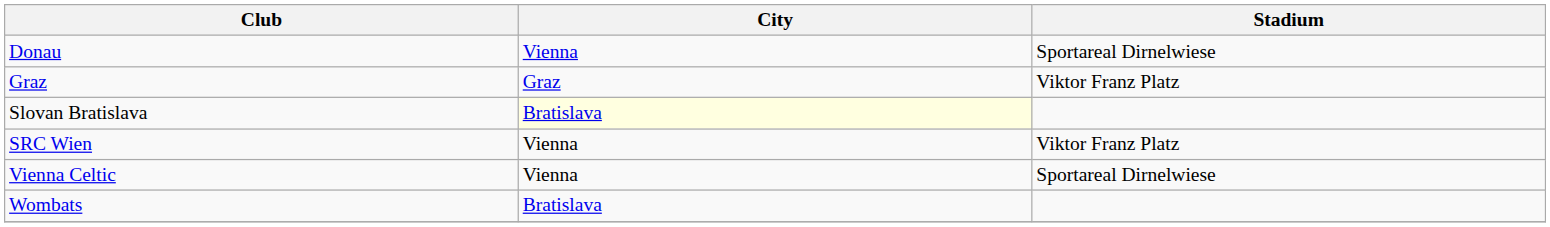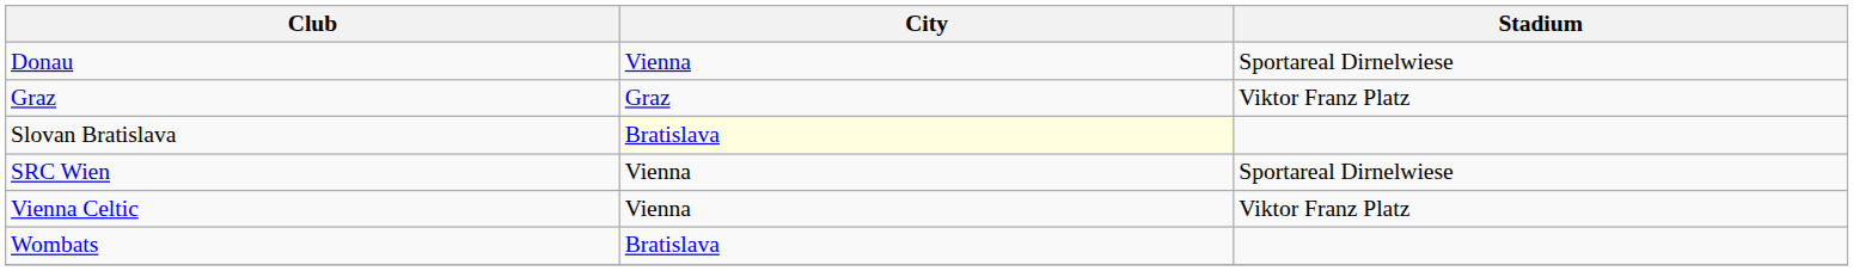SRC Wien | Stadium: Viktor Franz Platz -> Sportareal Dirnelwiese
Vienna Celtic | Stadium: Sportareal Dirnelwiese -> Viktor Franz Platz
